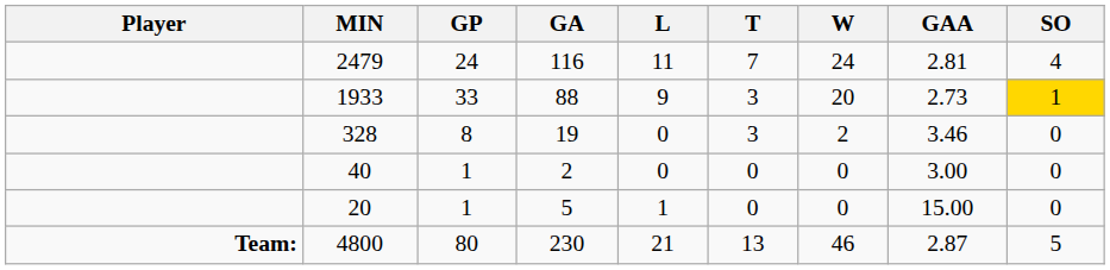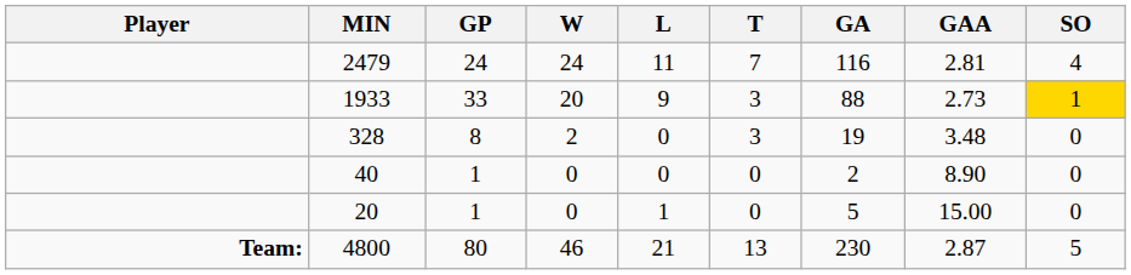columns swapped: W <-> GA
328 | GAA: 3.46 -> 3.48
40 | GAA: 3.00 -> 8.90
